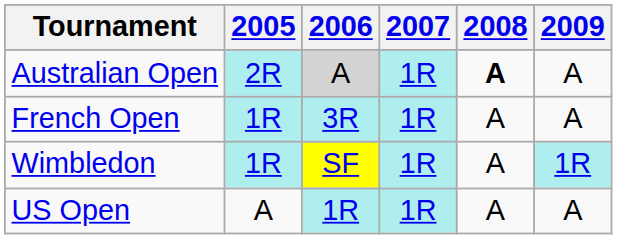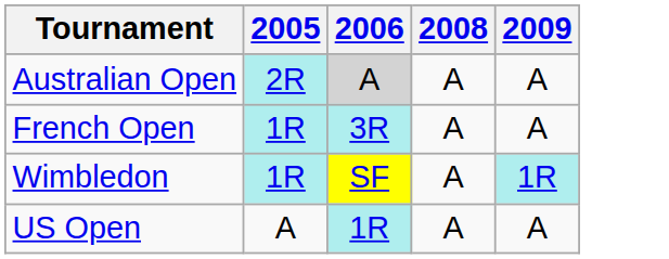- column: 2007 | 1R | 1R | 1R | 1R
Australian Open | 2008: bold -> normal
